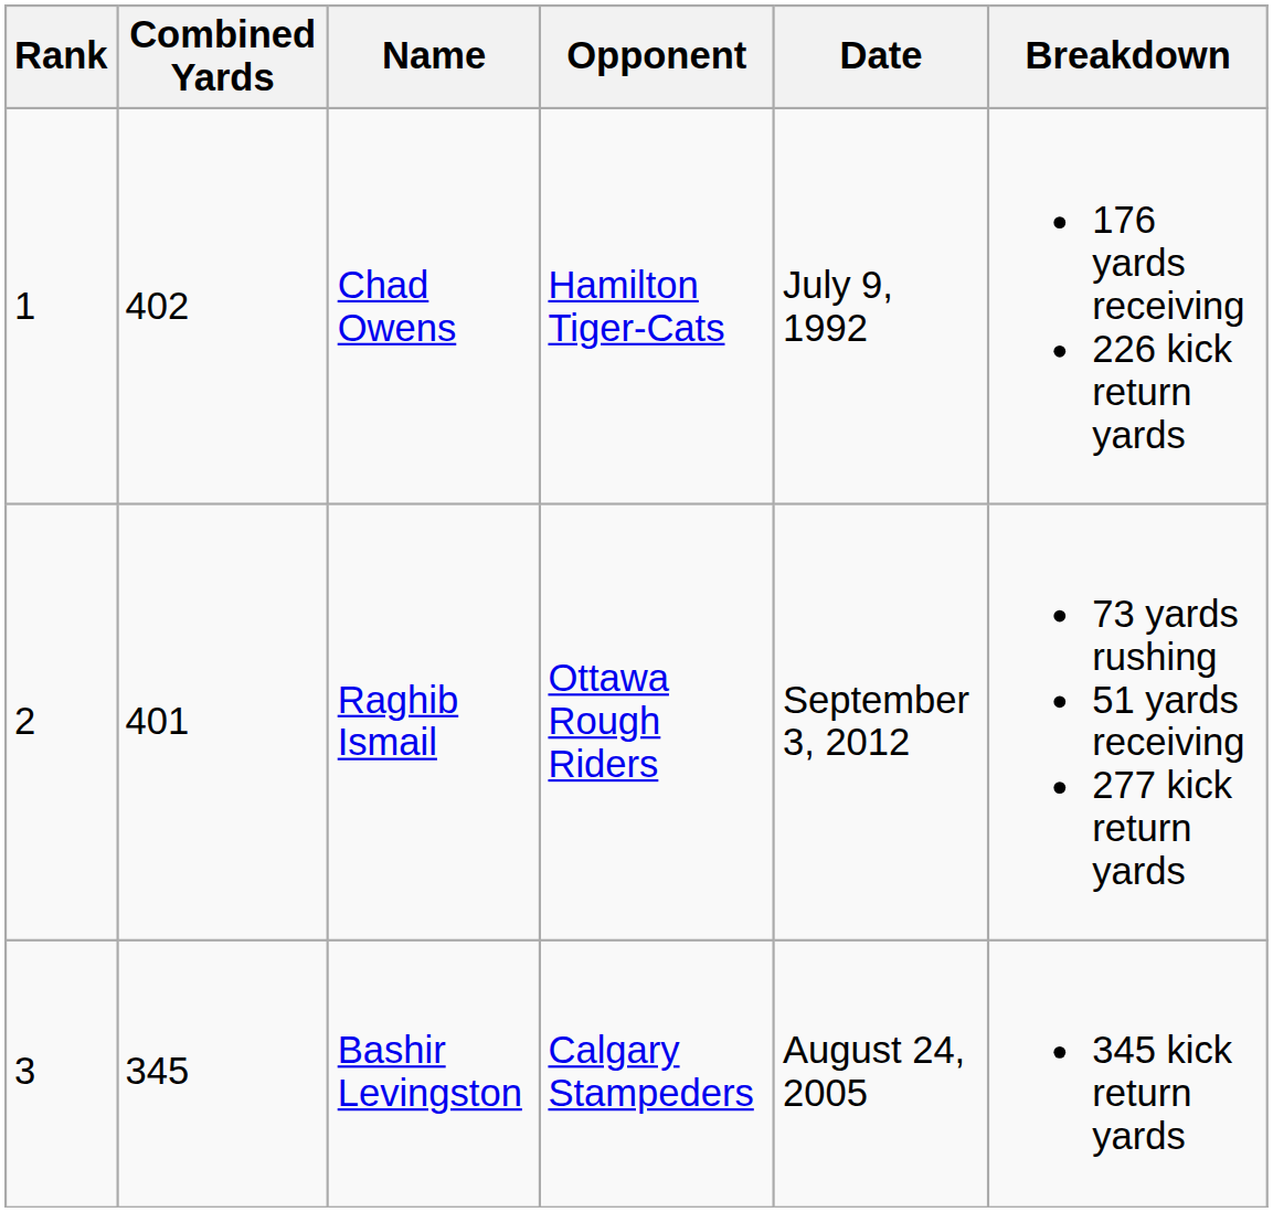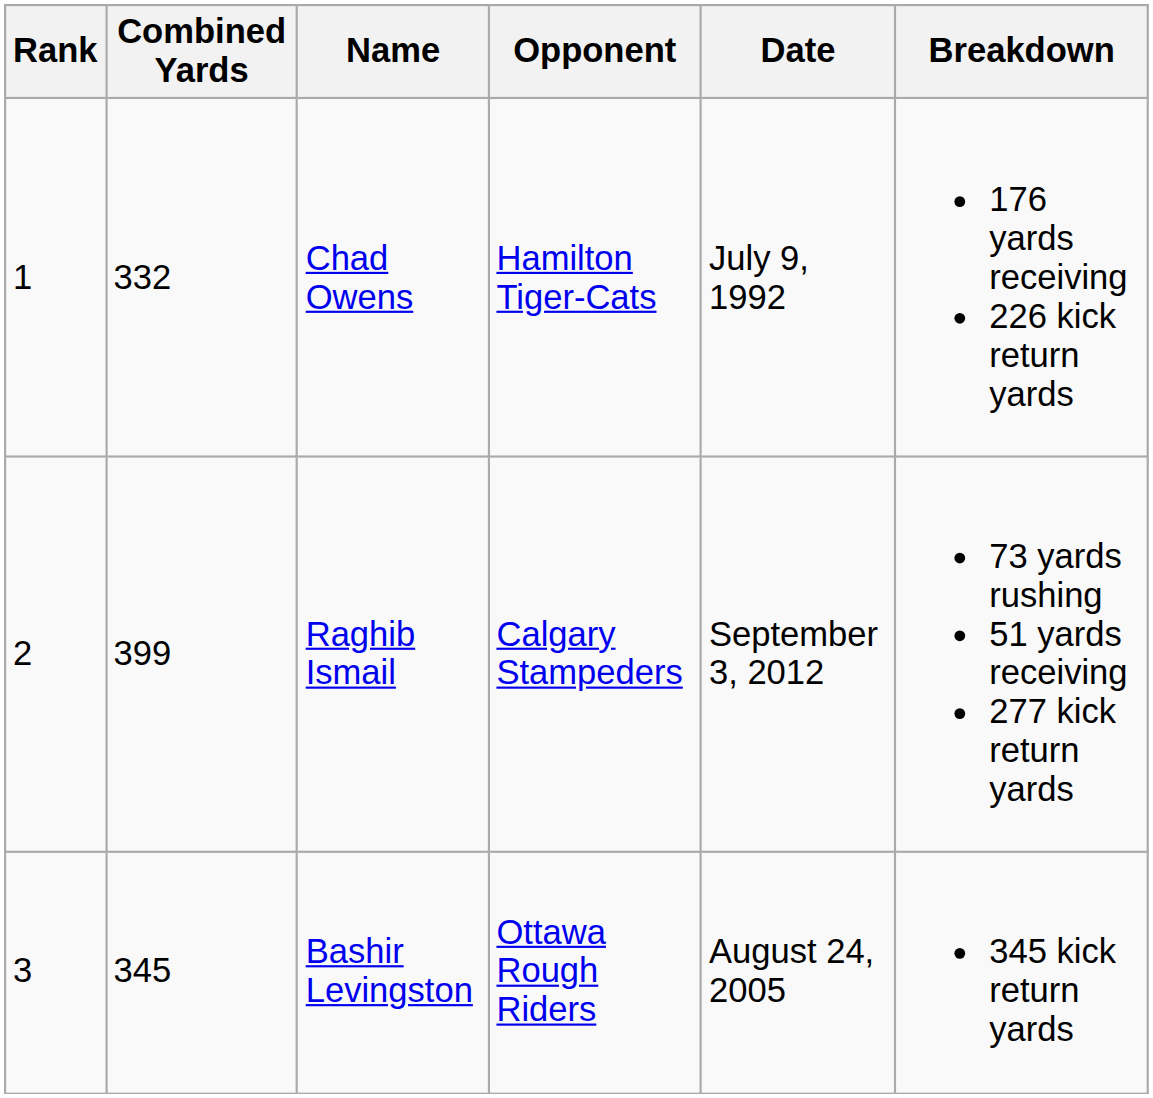Chad Owens | Combined Yards: 402 -> 332
Raghib Ismail | Combined Yards: 401 -> 399
Raghib Ismail | Opponent: Ottawa Rough Riders -> Calgary Stampeders
Bashir Levingston | Opponent: Calgary Stampeders -> Ottawa Rough Riders
